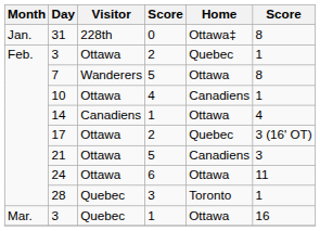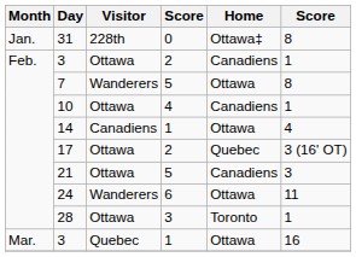3 / 2 | Home: Quebec -> Canadiens
24 | Visitor: Ottawa -> Wanderers
28 | Visitor: Quebec -> Ottawa
